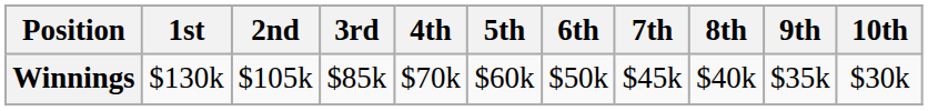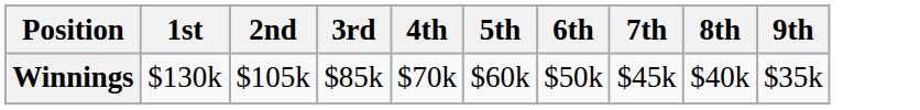- column: 10th | $30k
